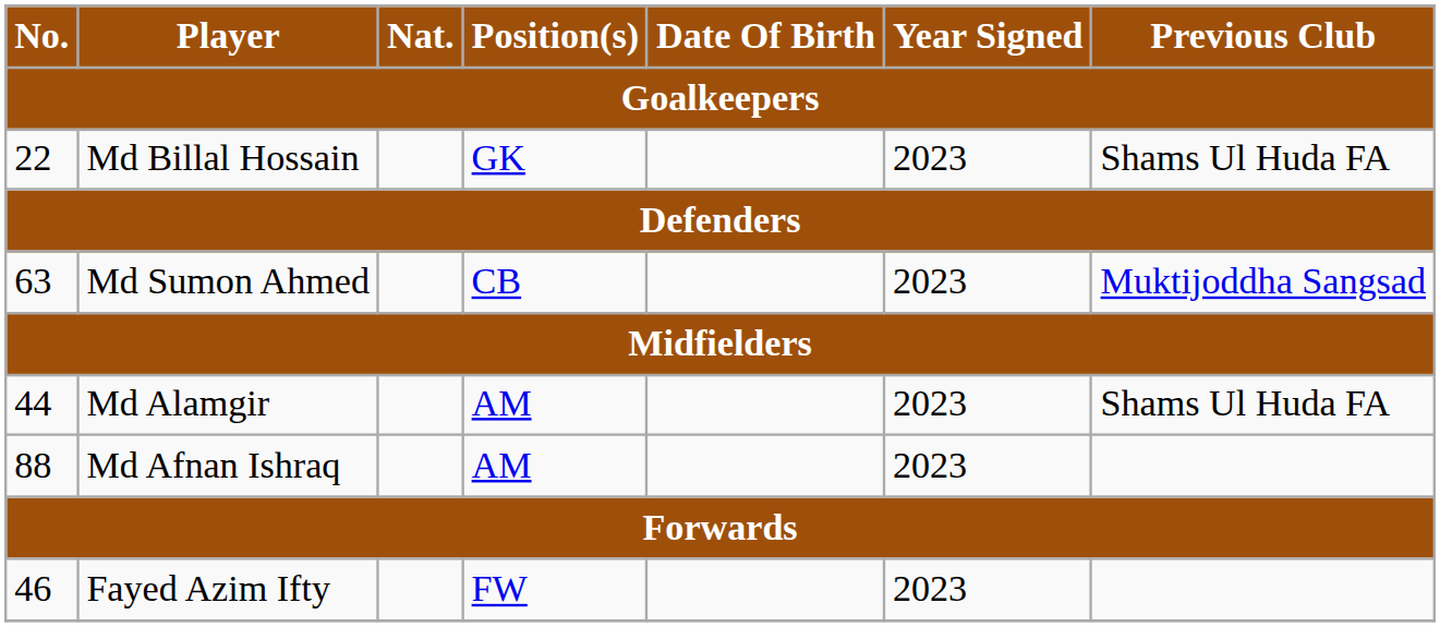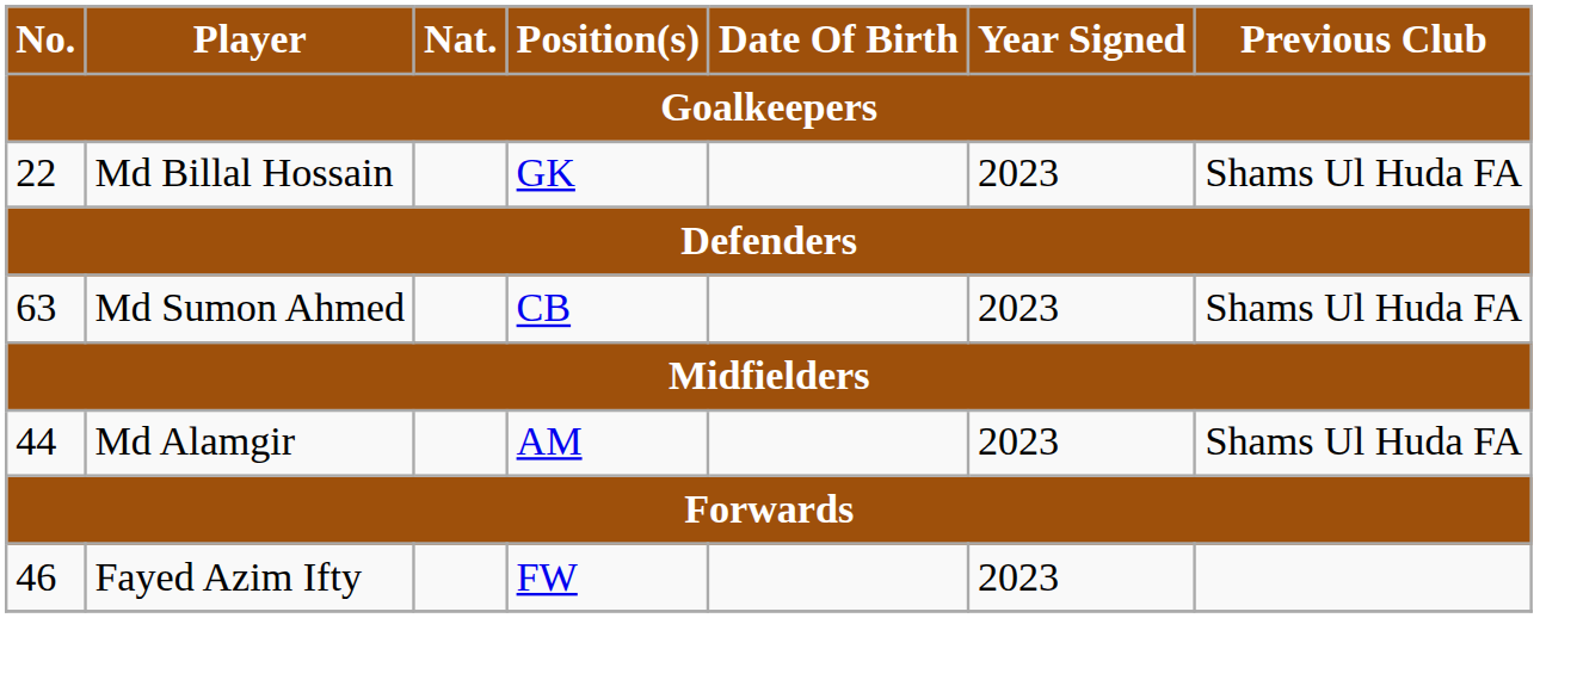Md Sumon Ahmed | Previous Club: Muktijoddha Sangsad -> Shams Ul Huda FA
- row: 88 | Md Afnan Ishraq | AM | 2023
